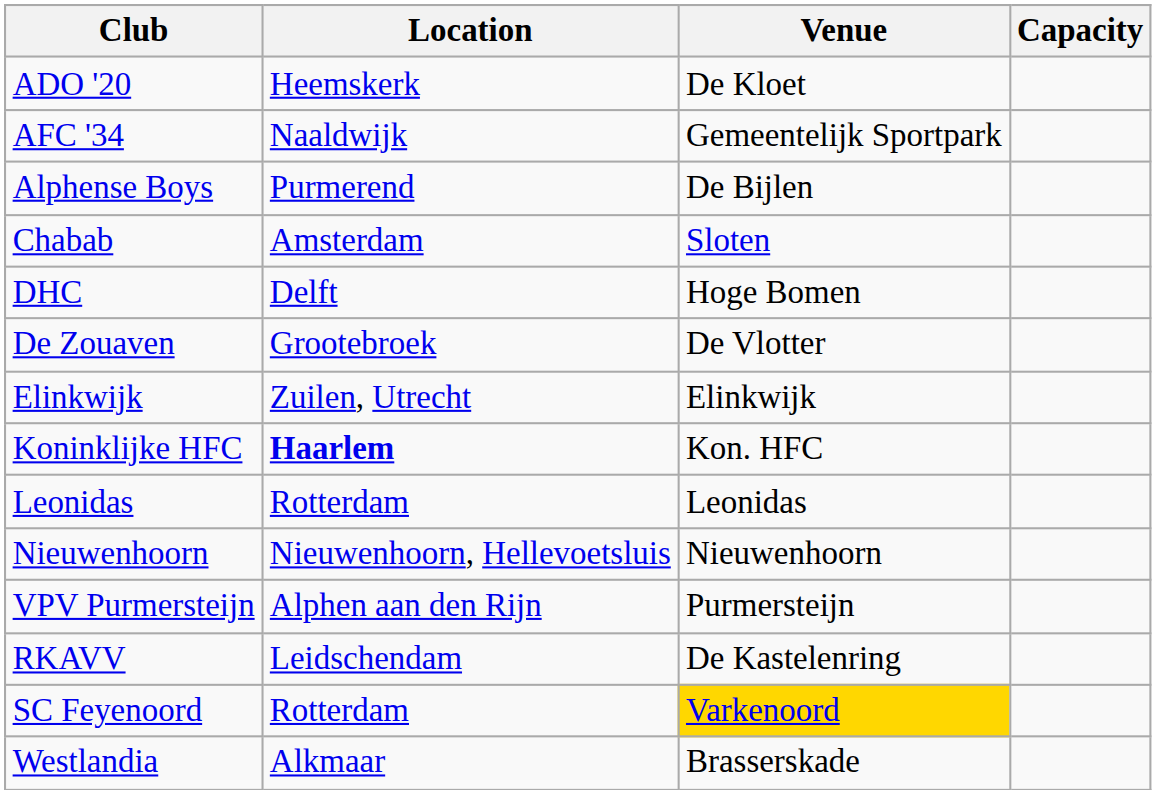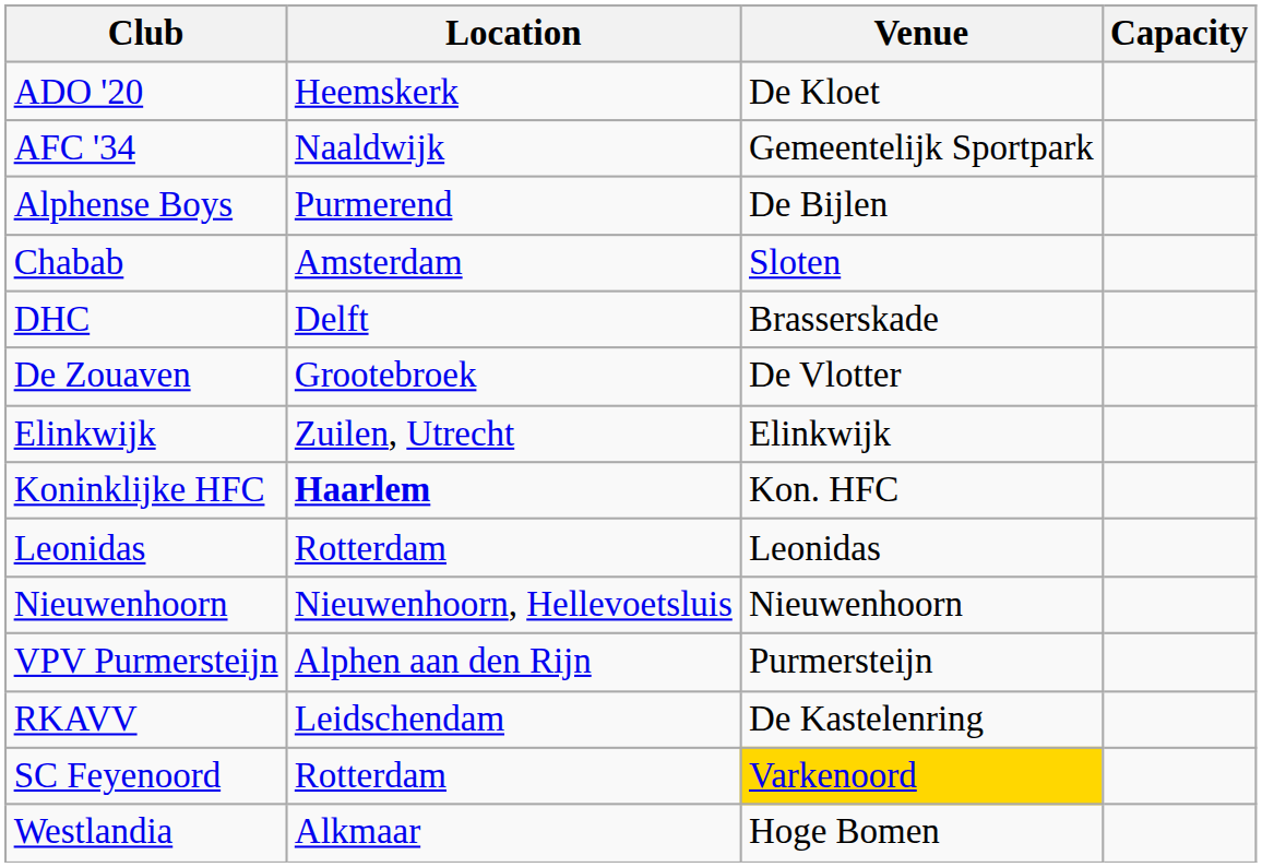DHC | Venue: Hoge Bomen -> Brasserskade
Westlandia | Venue: Brasserskade -> Hoge Bomen
